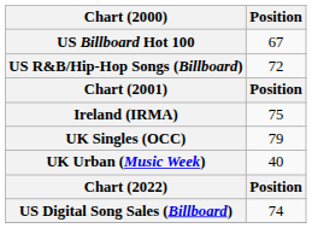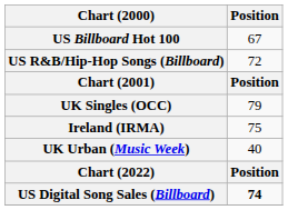rows swapped: Ireland (IRMA) <-> UK Singles (OCC)
US Digital Song Sales (Billboard) | Position: normal -> bold
